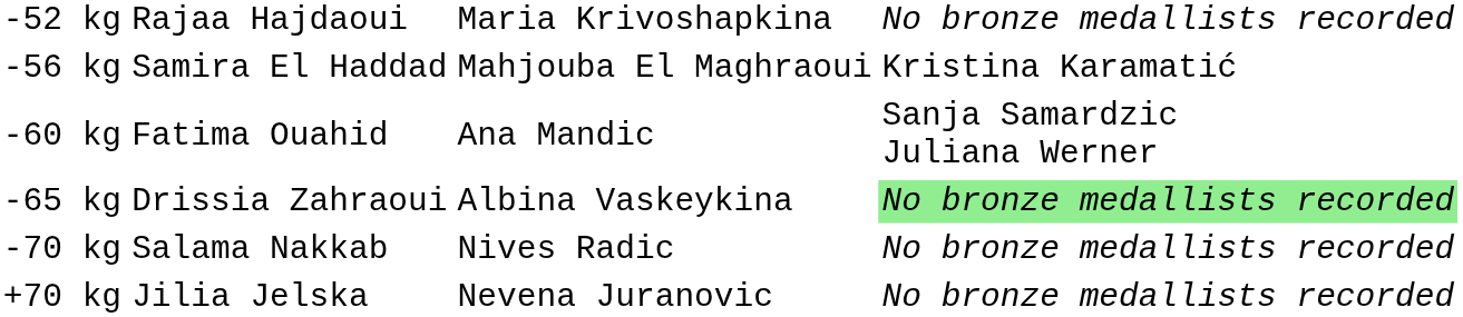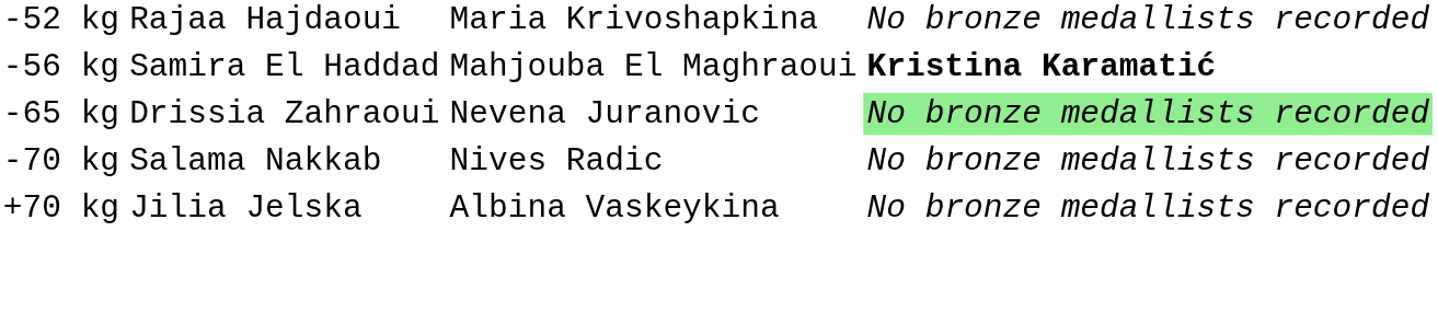-56 kg | column 4: normal -> bold
- row: -60 kg | Fatima Ouahid | Ana Mandic | Sanja Samardzic Juliana Werner
-65 kg | column 3: Albina Vaskeykina -> Nevena Juranovic
+70 kg | column 3: Nevena Juranovic -> Albina Vaskeykina
